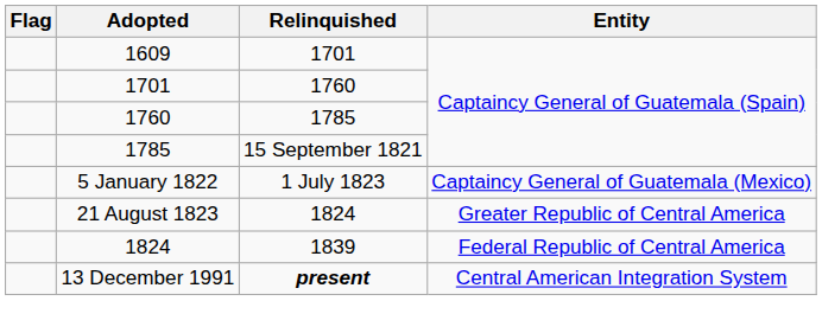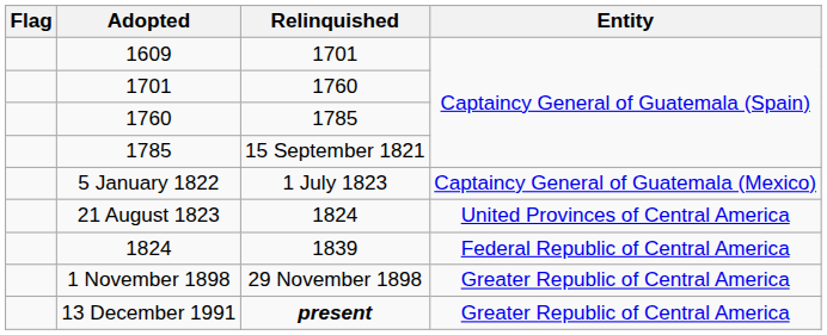21 August 1823 | Entity: Greater Republic of Central America -> United Provinces of Central America
+ row: 1 November 1898 | 29 November 1898 | Greater Republic of Central America
13 December 1991 | Entity: Central American Integration System -> Greater Republic of Central America
